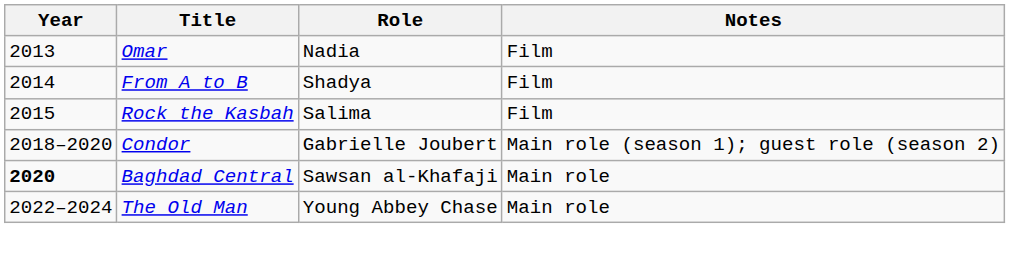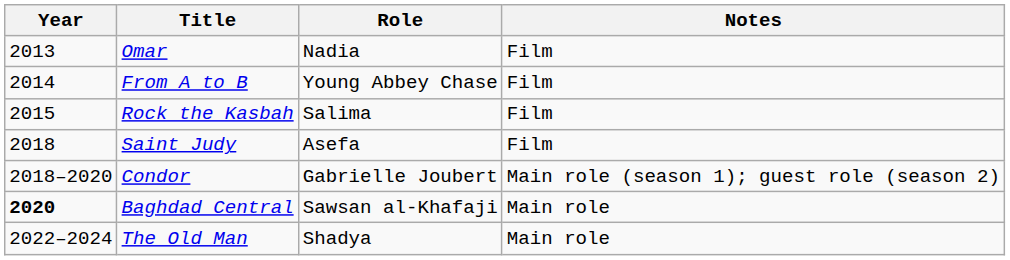From A to B | Role: Shadya -> Young Abbey Chase
+ row: 2018 | Saint Judy | Asefa | Film
The Old Man | Role: Young Abbey Chase -> Shadya
